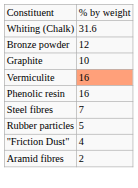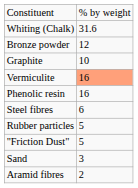Steel fibres | column 2: 7 -> 6
"Friction Dust" | column 2: 4 -> 5
+ row: Sand | 3
